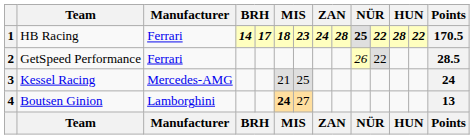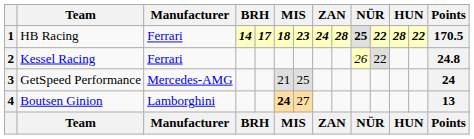2 | Team: GetSpeed Performance -> Kessel Racing
2 | Points: 28.5 -> 24.8
3 | Team: Kessel Racing -> GetSpeed Performance
